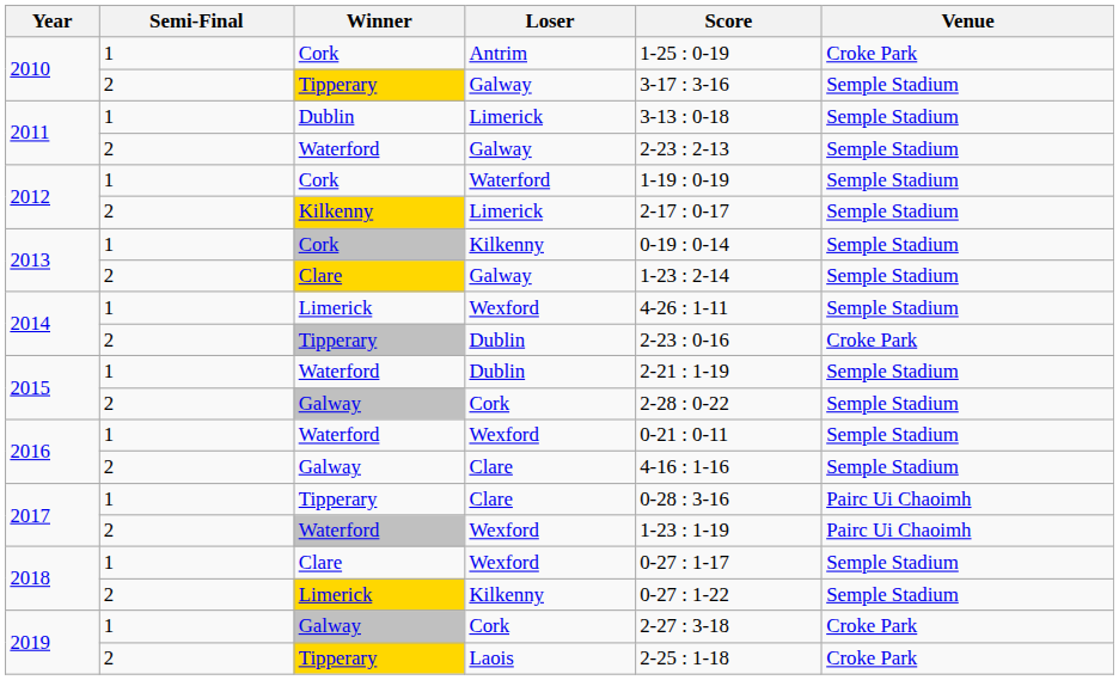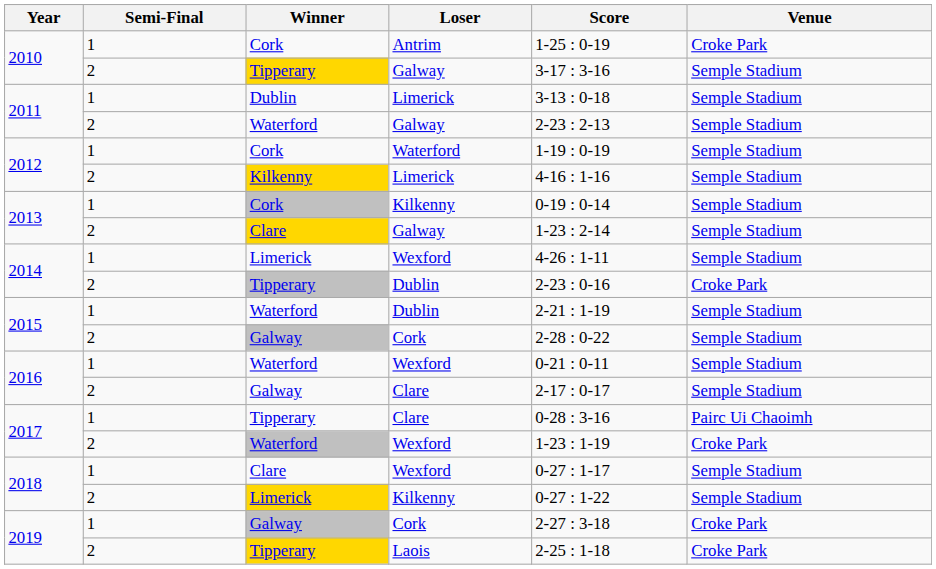2012 / Limerick | Score: 2-17 : 0-17 -> 4-16 : 1-16
2016 / Clare | Score: 4-16 : 1-16 -> 2-17 : 0-17
2017 / Wexford | Venue: Pairc Ui Chaoimh -> Croke Park
